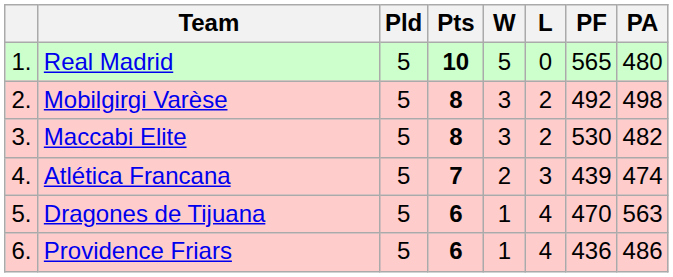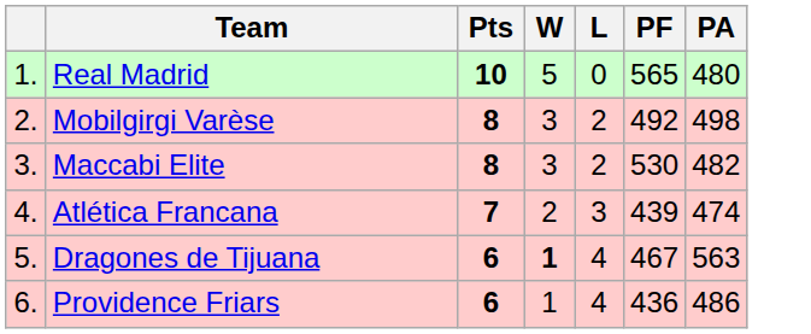- column: Pld | 5 | 5 | 5 | 5 | 5 | 5
Dragones de Tijuana | W: normal -> bold
Dragones de Tijuana | PF: 470 -> 467
